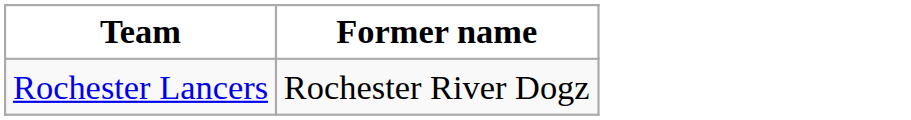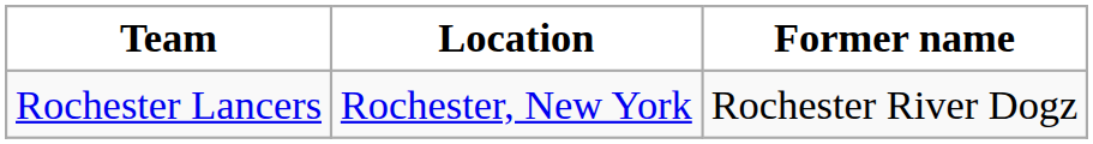+ column: Location | Rochester, New York
